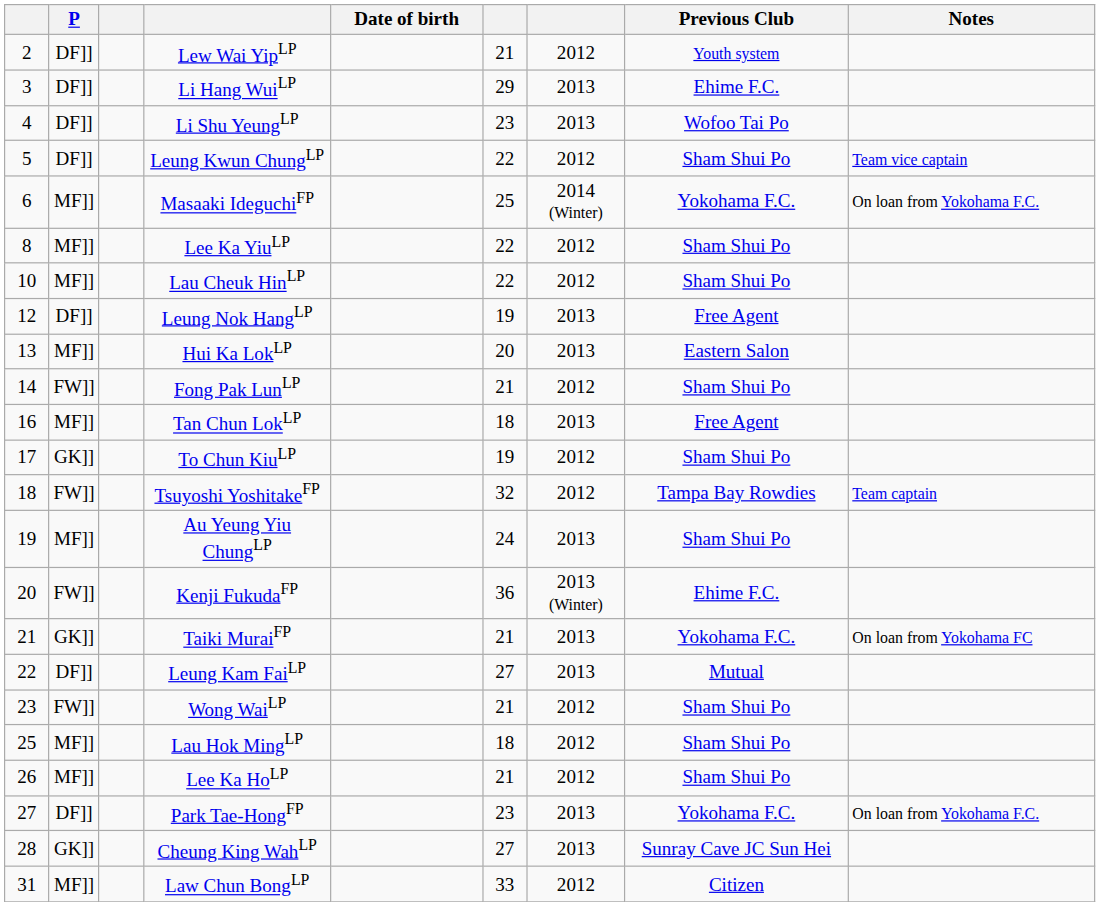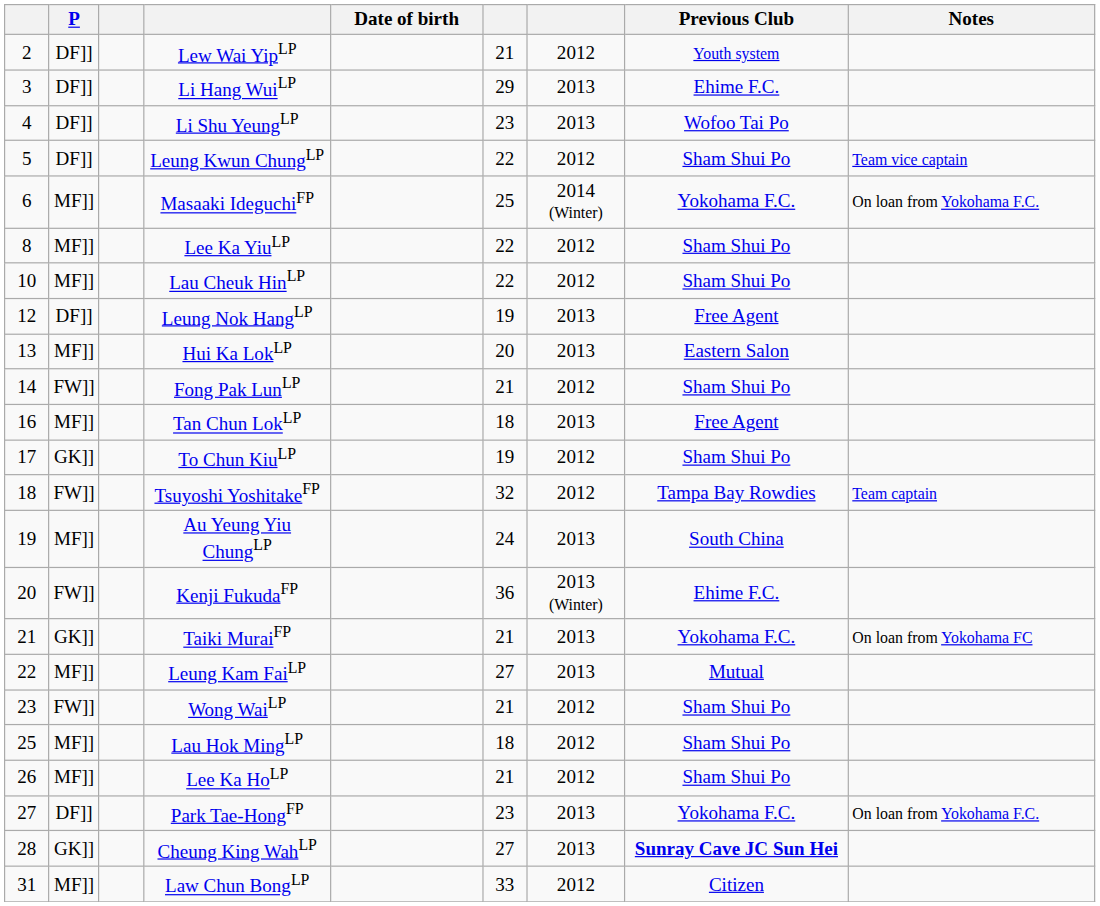Au Yeung Yiu ChungLP | Previous Club: Sham Shui Po -> South China
Leung Kam FaiLP | P: DF]] -> MF]]
Cheung King WahLP | Previous Club: normal -> bold
